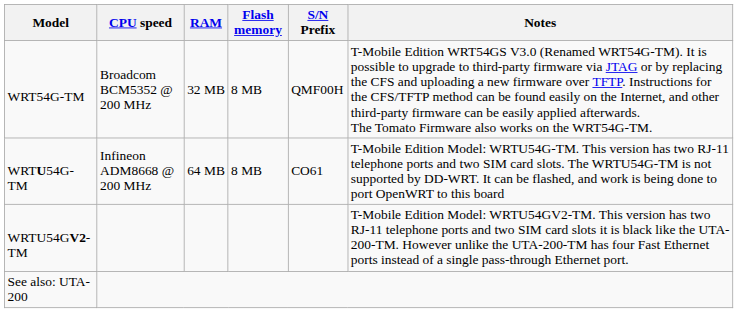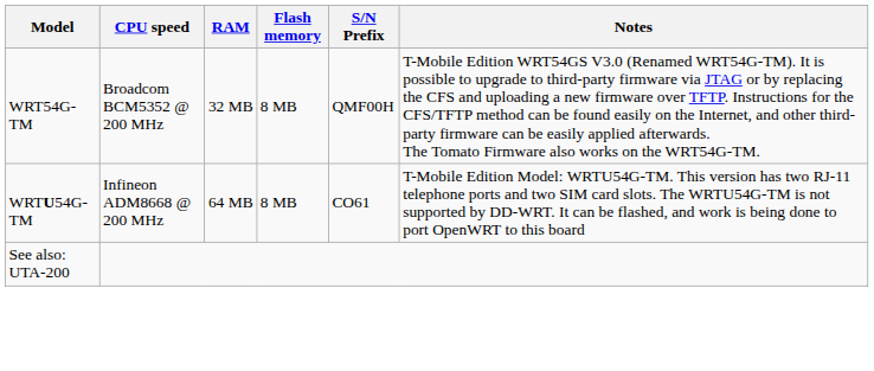- row: WRTU54GV2-TM | T-Mobile Edition Model: WRTU54GV2-TM. This version has two RJ-11 telephone ports and two SIM card slots it is black like the UTA-200-TM. However unlike the UTA-200-TM has four Fast Ethernet ports instead of a single pass-through Ethernet port.
